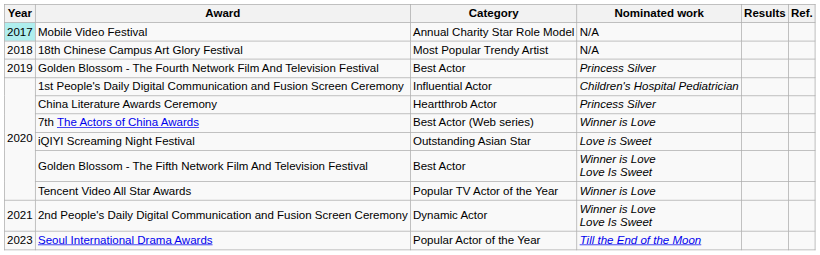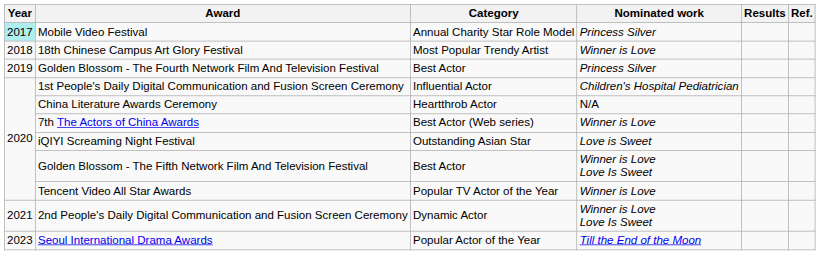Mobile Video Festival | Nominated work: N/A -> Princess Silver
18th Chinese Campus Art Glory Festival | Nominated work: N/A -> Winner is Love
China Literature Awards Ceremony | Nominated work: Princess Silver -> N/A
